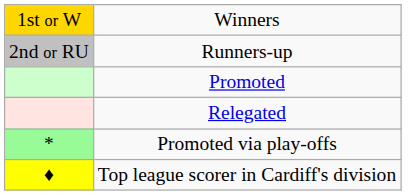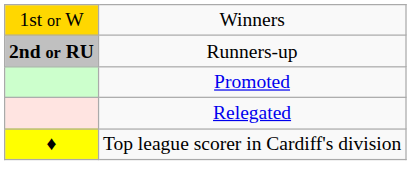Runners-up | column 1: normal -> bold
- row: * | Promoted via play-offs
